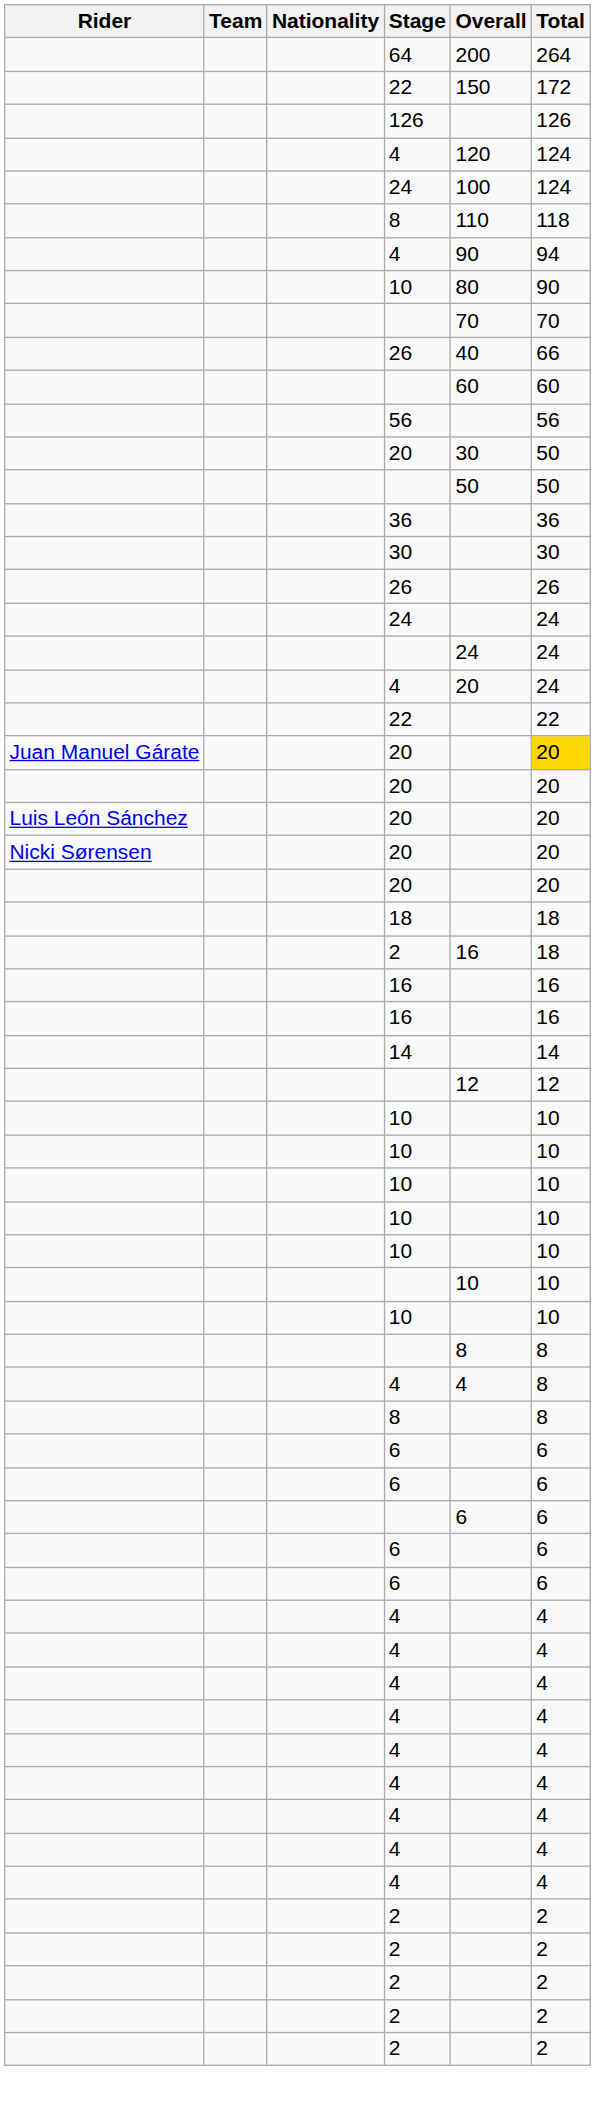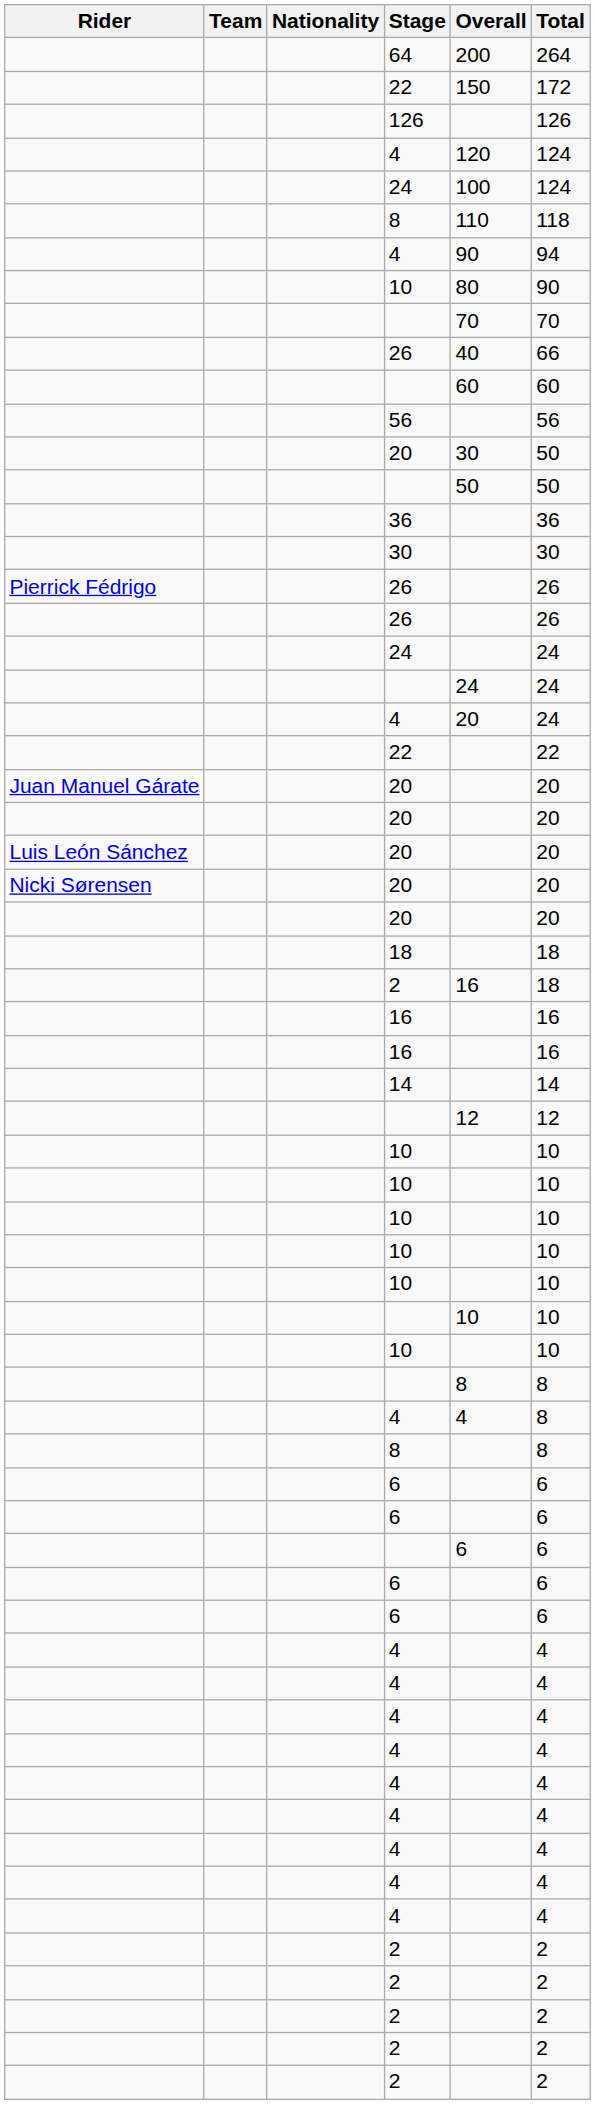+ row: Pierrick Fédrigo | 26 | 26
Juan Manuel Gárate / 20 | Total: gold background -> no background
